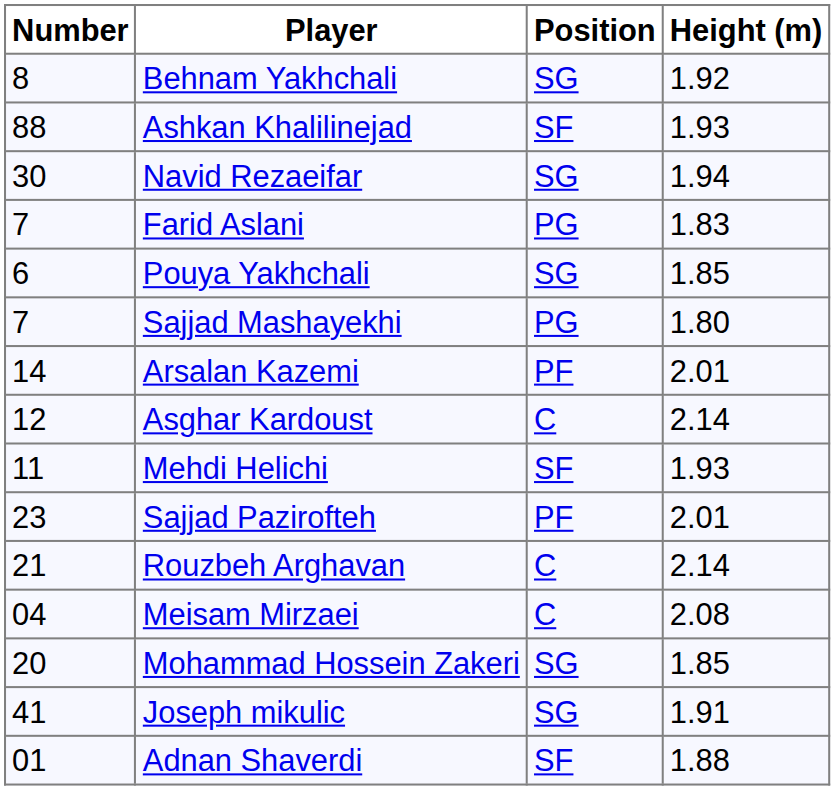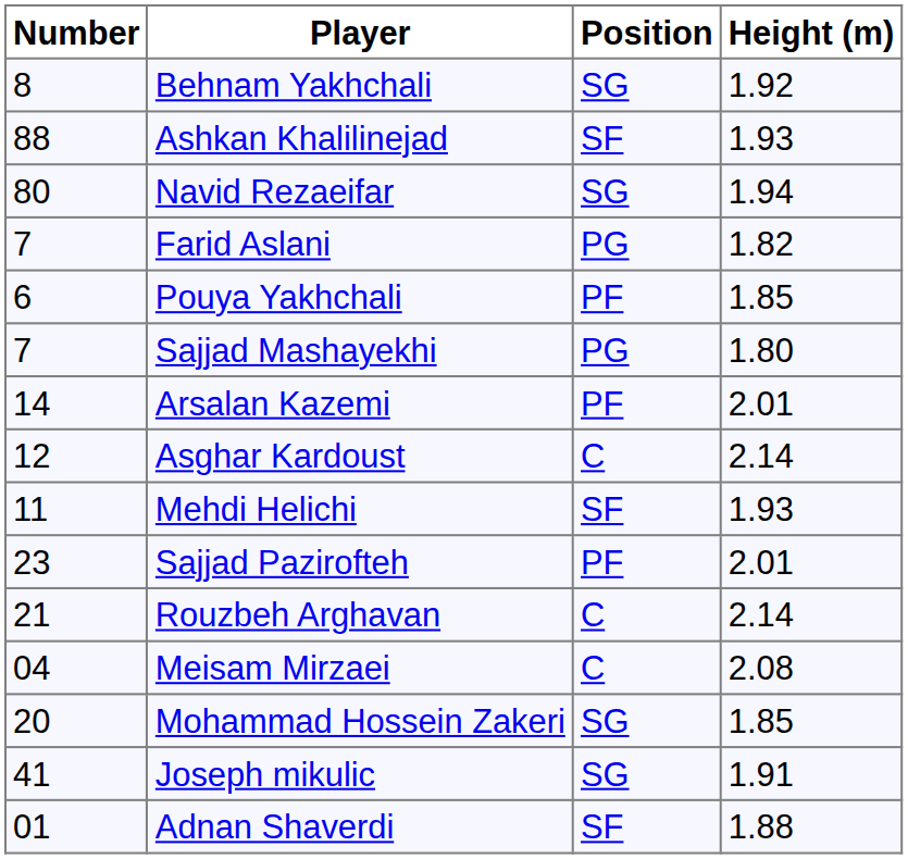Navid Rezaeifar | Number: 30 -> 80
Farid Aslani | Height (m): 1.83 -> 1.82
Pouya Yakhchali | Position: SG -> PF
